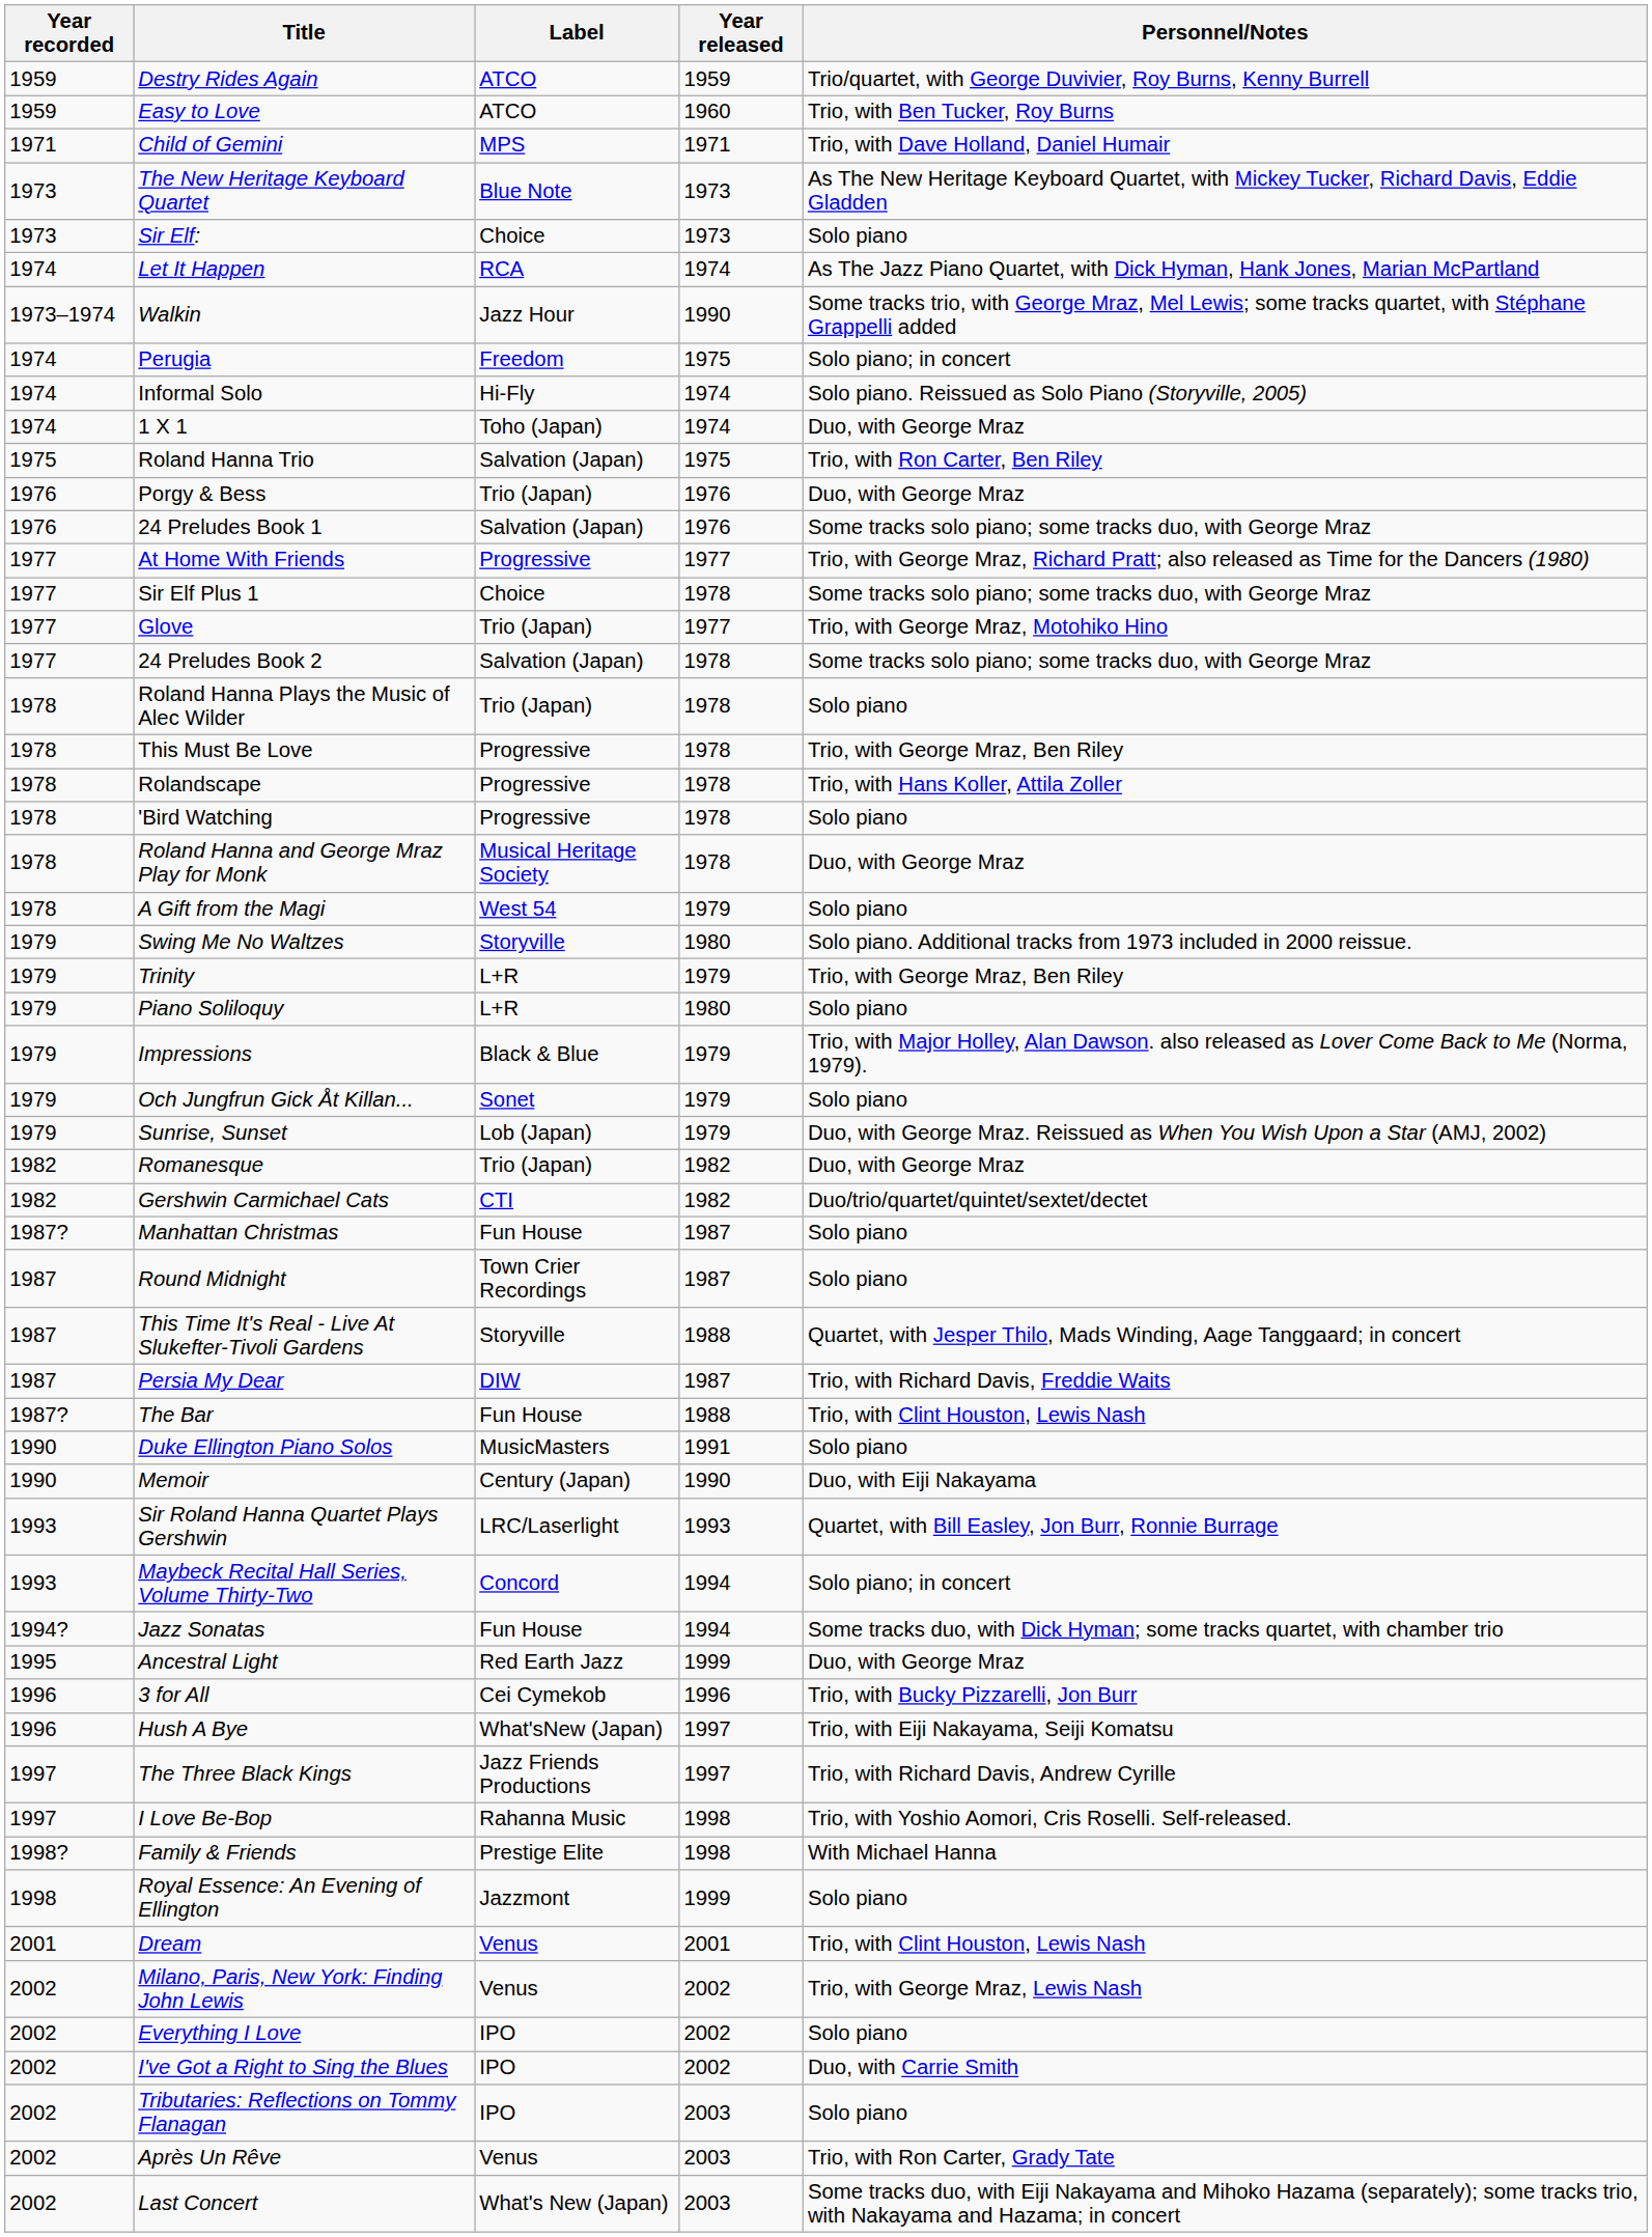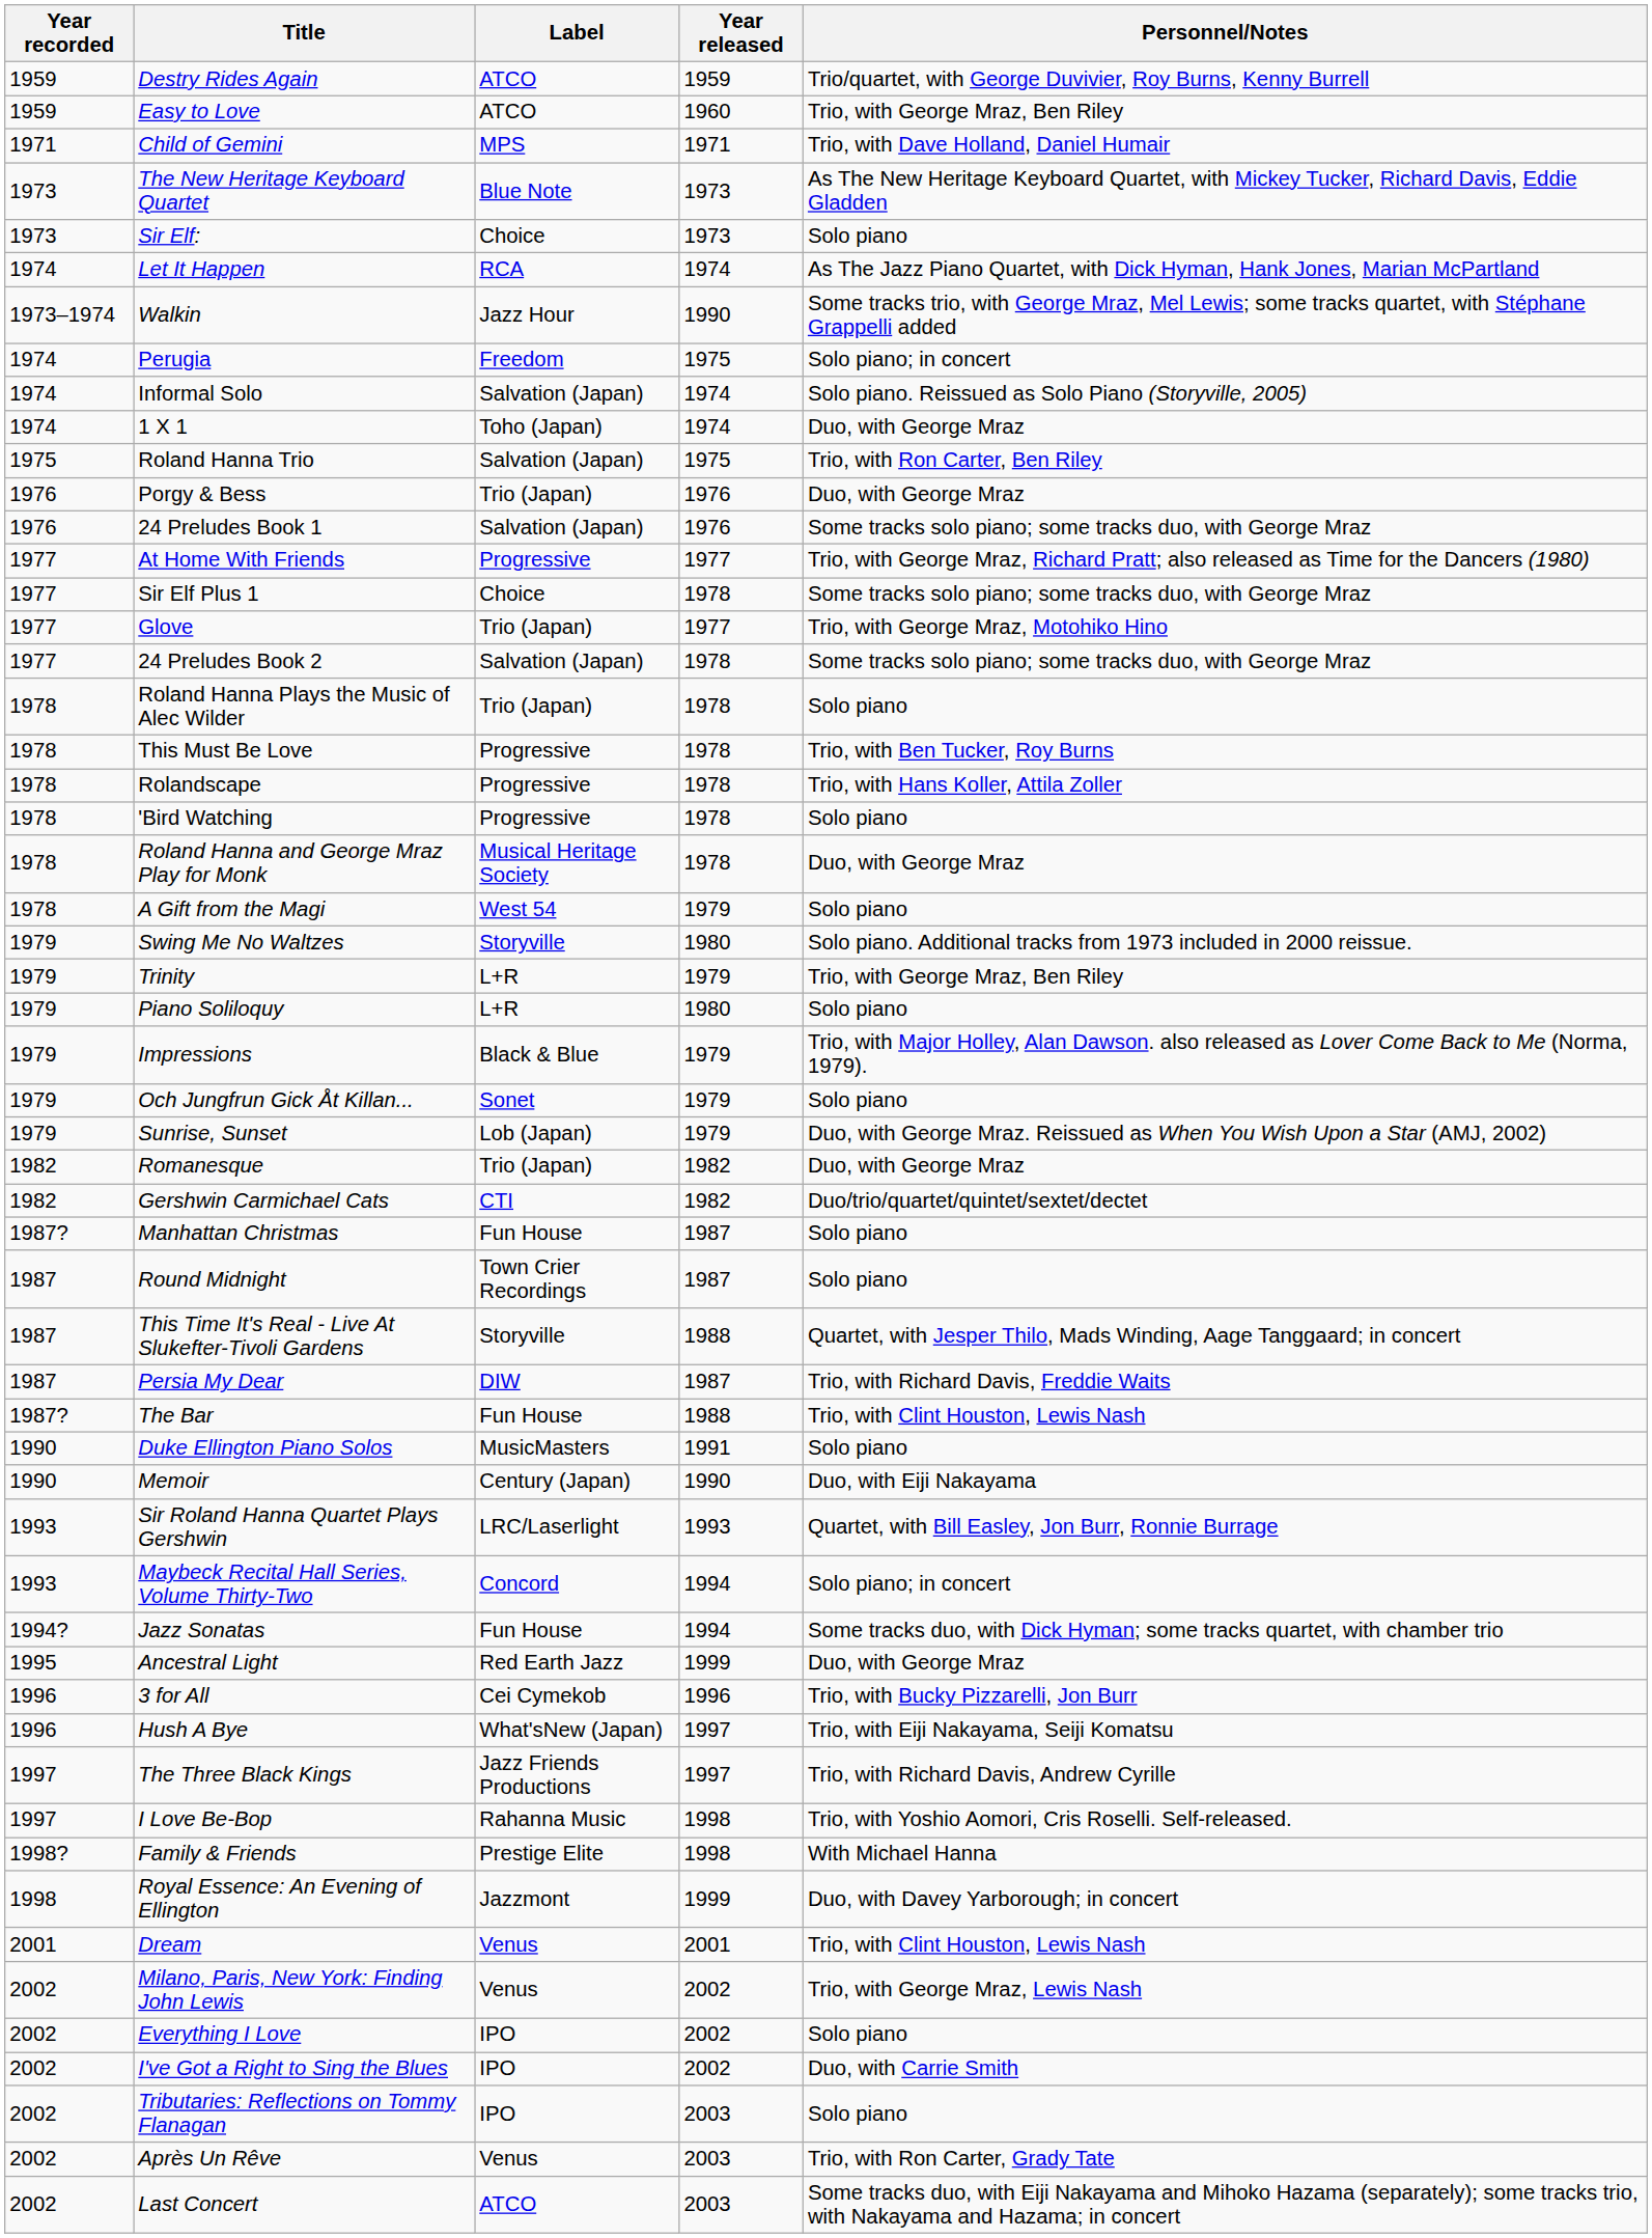Easy to Love | Personnel/Notes: Trio, with Ben Tucker, Roy Burns -> Trio, with George Mraz, Ben Riley
Informal Solo | Label: Hi-Fly -> Salvation (Japan)
This Must Be Love | Personnel/Notes: Trio, with George Mraz, Ben Riley -> Trio, with Ben Tucker, Roy Burns
Royal Essence: An Evening of Ellington | Personnel/Notes: Solo piano -> Duo, with Davey Yarborough; in concert
Last Concert | Label: What's New (Japan) -> ATCO
